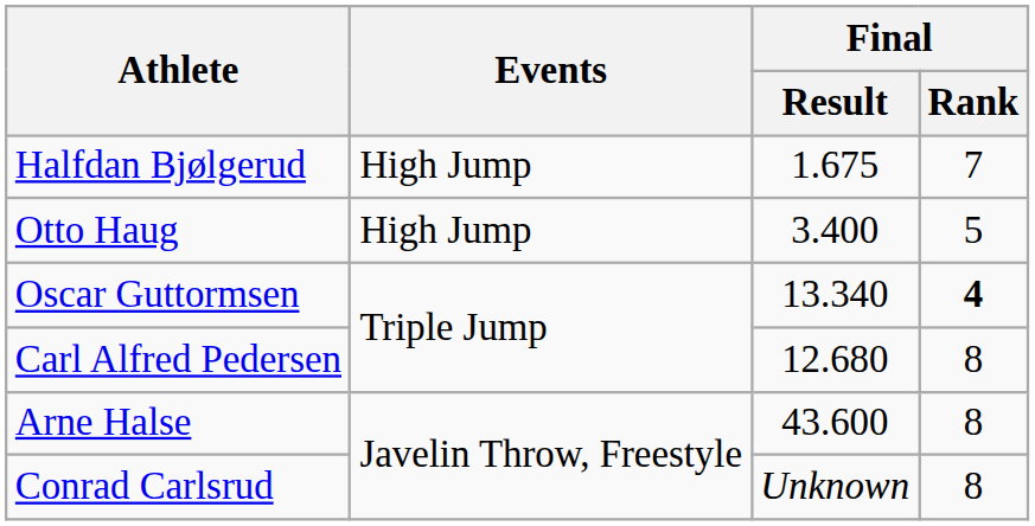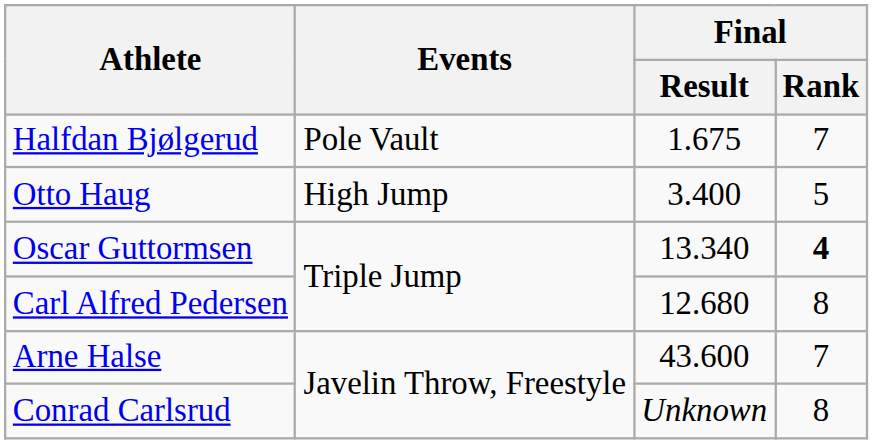Halfdan Bjølgerud | Events: High Jump -> Pole Vault
Arne Halse | Final / Rank: 8 -> 7
